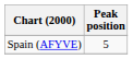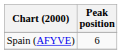Spain (AFYVE) | Peak position: 5 -> 6
